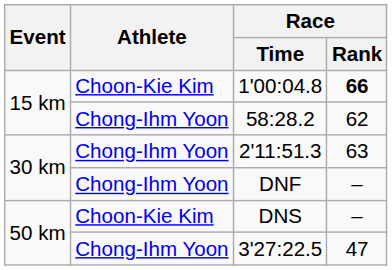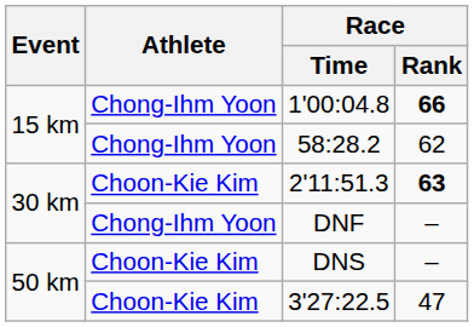1'00:04.8 | Athlete: Choon-Kie Kim -> Chong-Ihm Yoon
2'11:51.3 | Athlete: Chong-Ihm Yoon -> Choon-Kie Kim
2'11:51.3 | Race / Rank: normal -> bold
3'27:22.5 | Athlete: Chong-Ihm Yoon -> Choon-Kie Kim
